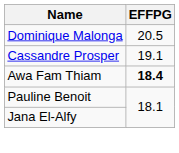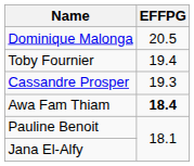+ row: Toby Fournier | 19.4
Cassandre Prosper | EFFPG: 19.1 -> 19.3
